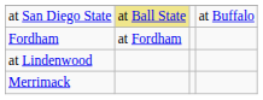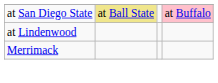at San Diego State | column 4: no background -> pink background
- row: Fordham | at Fordham
